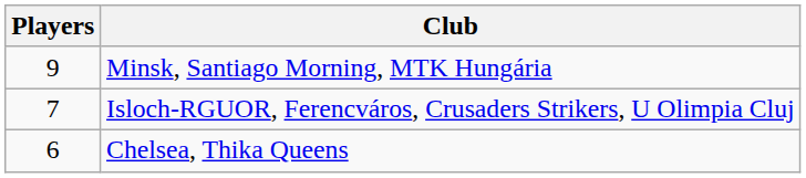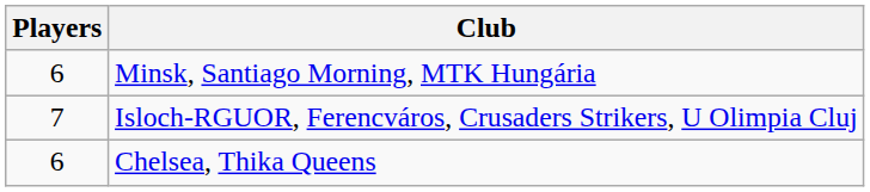Minsk, Santiago Morning, MTK Hungária | Players: 9 -> 6
